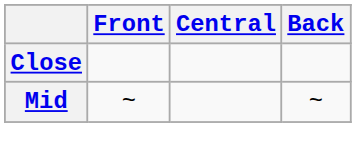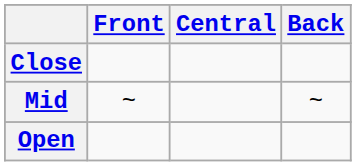+ row: Open
